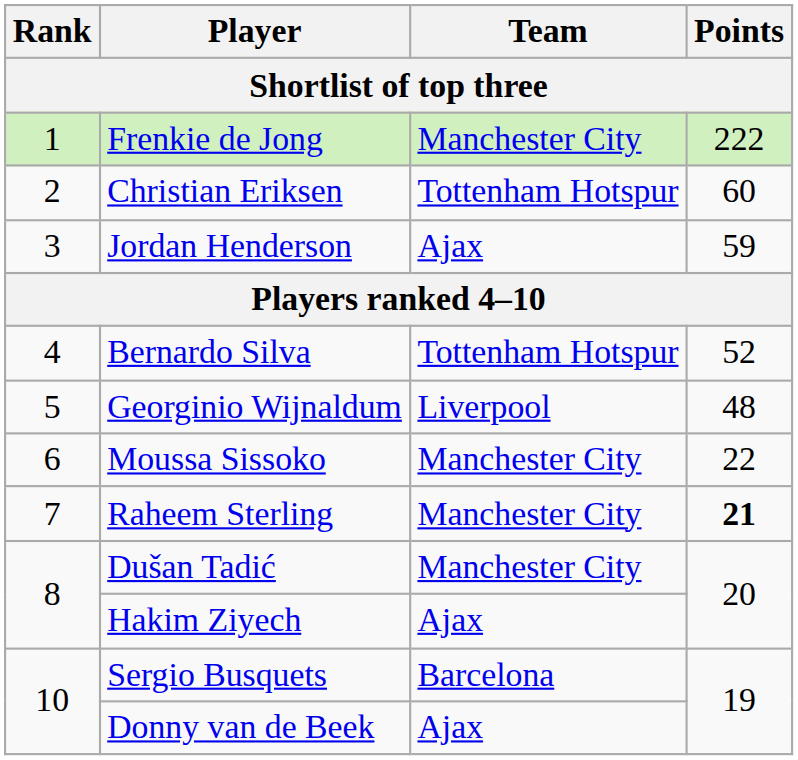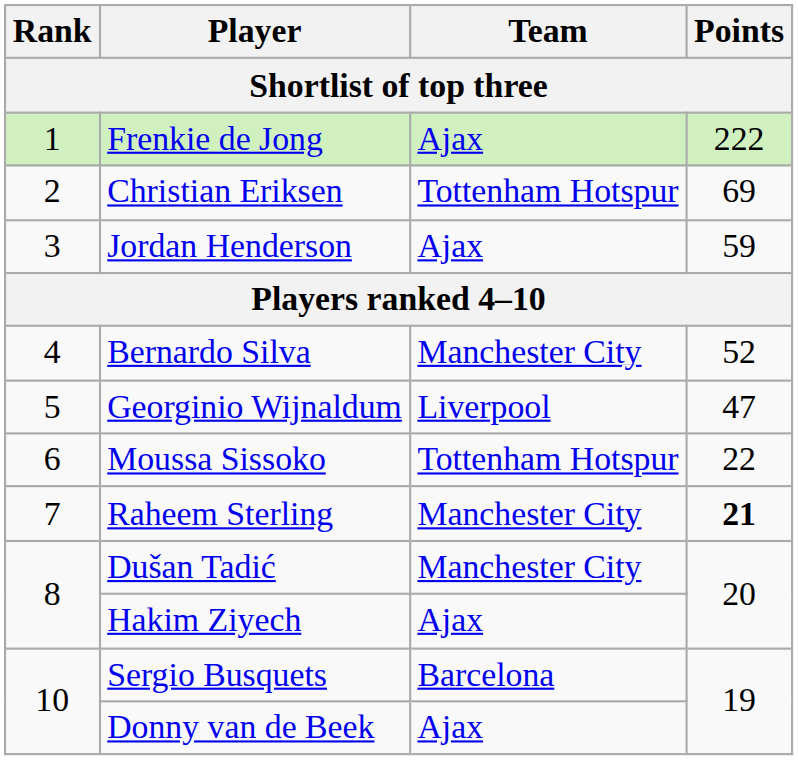Frenkie de Jong | Team: Manchester City -> Ajax
Christian Eriksen | Points: 60 -> 69
Bernardo Silva | Team: Tottenham Hotspur -> Manchester City
Georginio Wijnaldum | Points: 48 -> 47
Moussa Sissoko | Team: Manchester City -> Tottenham Hotspur
